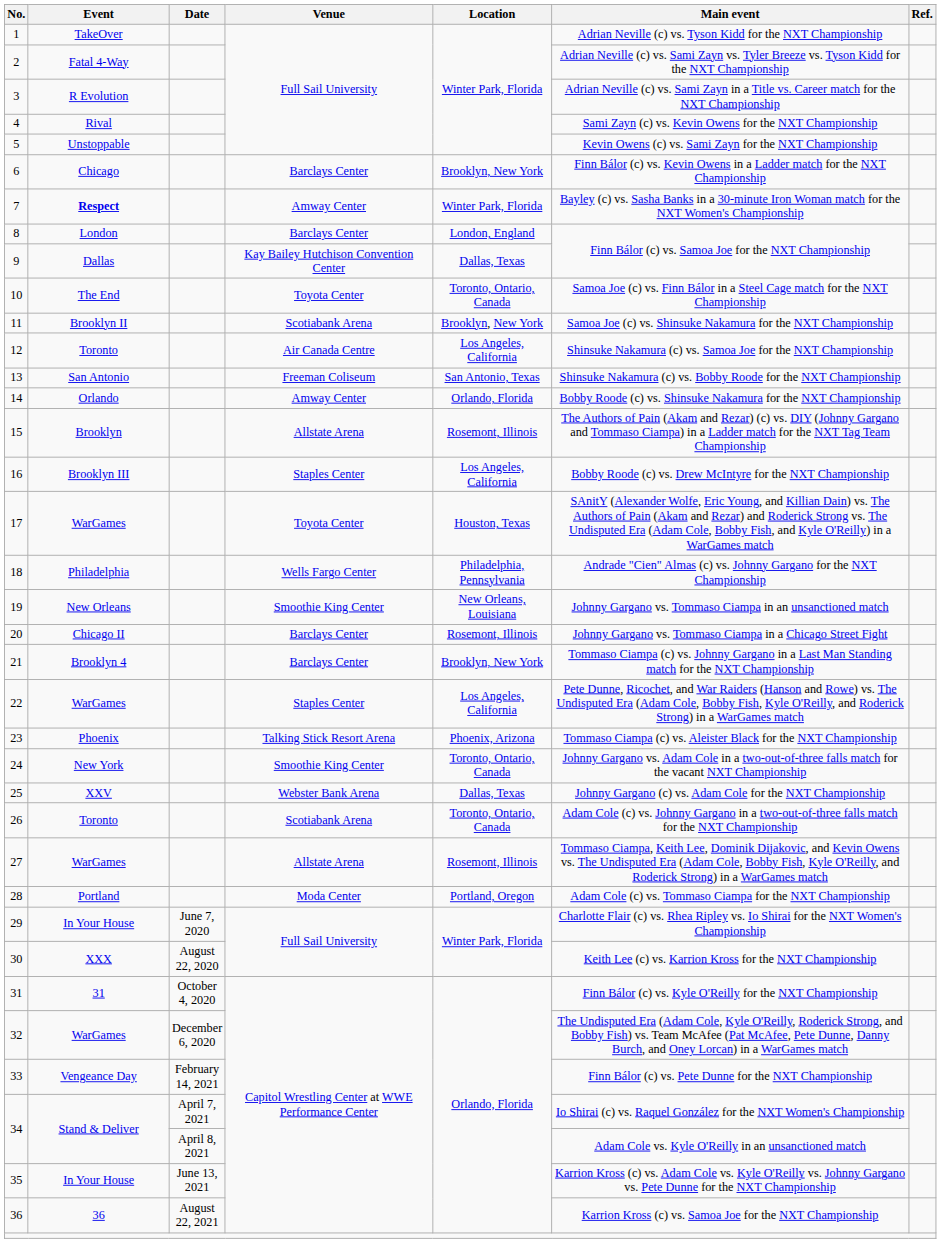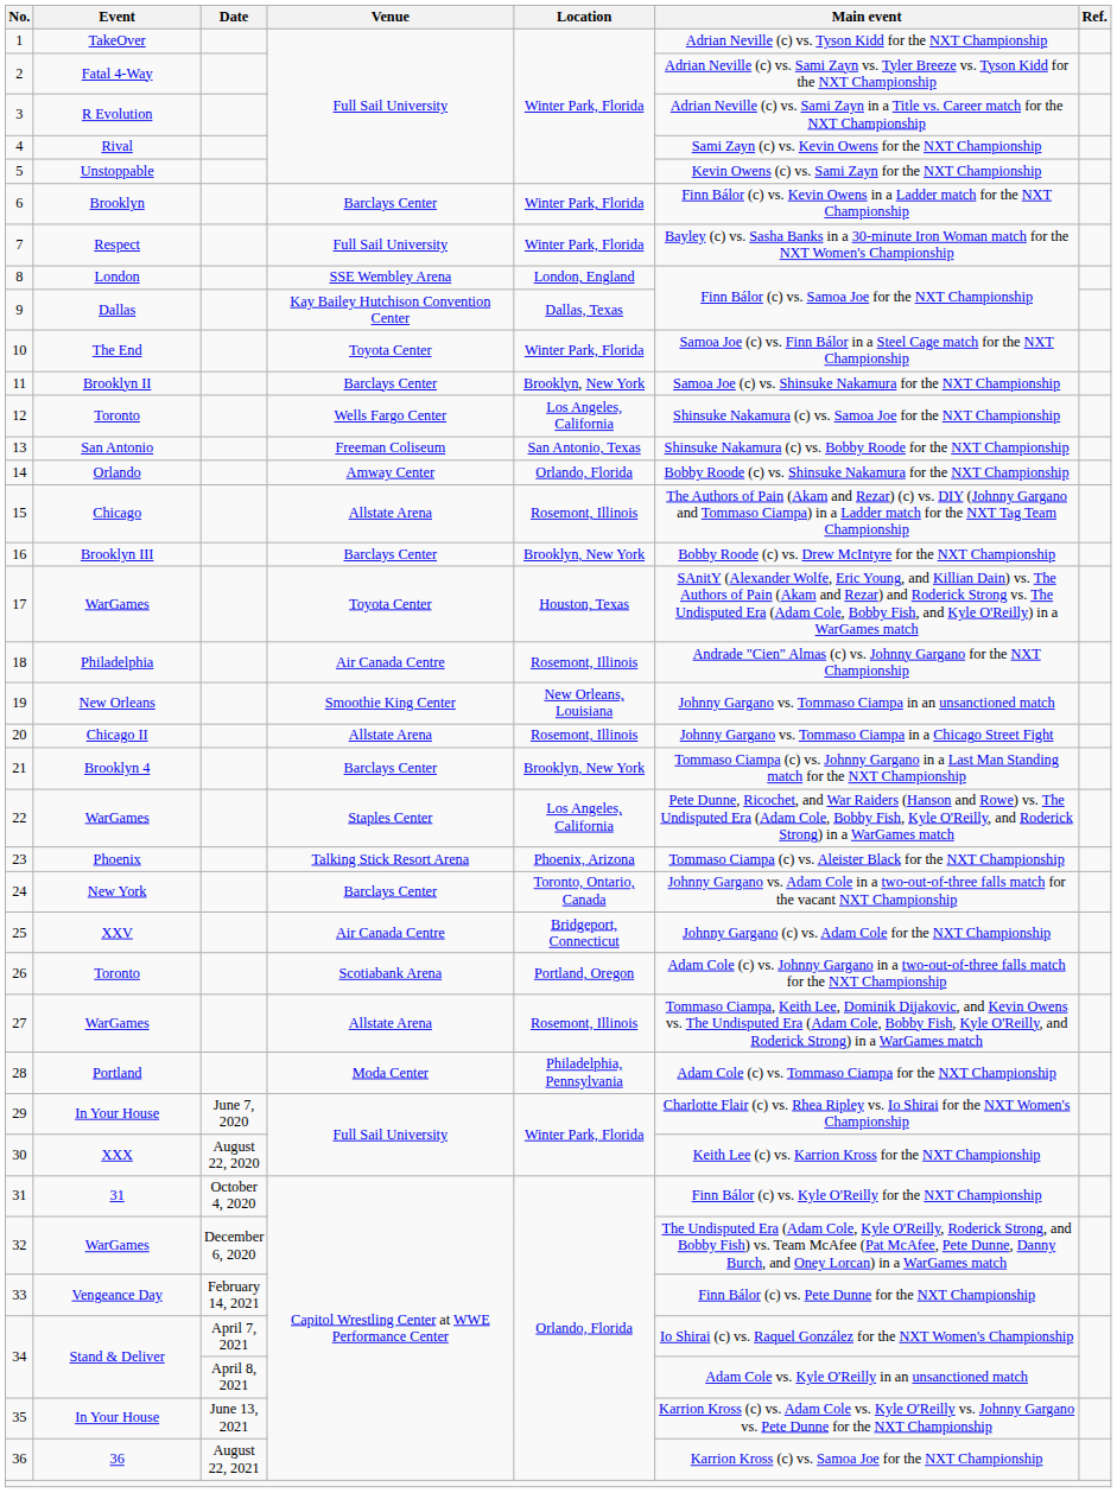6 | Event: Chicago -> Brooklyn
6 | Location: Brooklyn, New York -> Winter Park, Florida
7 | Event: bold -> normal
7 | Venue: Amway Center -> Full Sail University
8 | Venue: Barclays Center -> SSE Wembley Arena
10 | Location: Toronto, Ontario, Canada -> Winter Park, Florida
11 | Venue: Scotiabank Arena -> Barclays Center
12 | Venue: Air Canada Centre -> Wells Fargo Center
15 | Event: Brooklyn -> Chicago
16 | Venue: Staples Center -> Barclays Center
16 | Location: Los Angeles, California -> Brooklyn, New York
18 | Venue: Wells Fargo Center -> Air Canada Centre
18 | Location: Philadelphia, Pennsylvania -> Rosemont, Illinois
20 | Venue: Barclays Center -> Allstate Arena
24 | Venue: Smoothie King Center -> Barclays Center
25 | Venue: Webster Bank Arena -> Air Canada Centre
25 | Location: Dallas, Texas -> Bridgeport, Connecticut
26 | Location: Toronto, Ontario, Canada -> Portland, Oregon
28 | Location: Portland, Oregon -> Philadelphia, Pennsylvania
